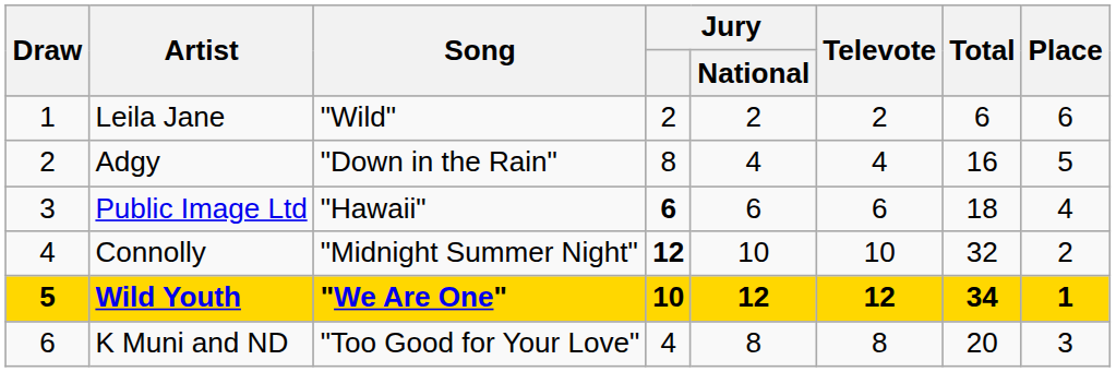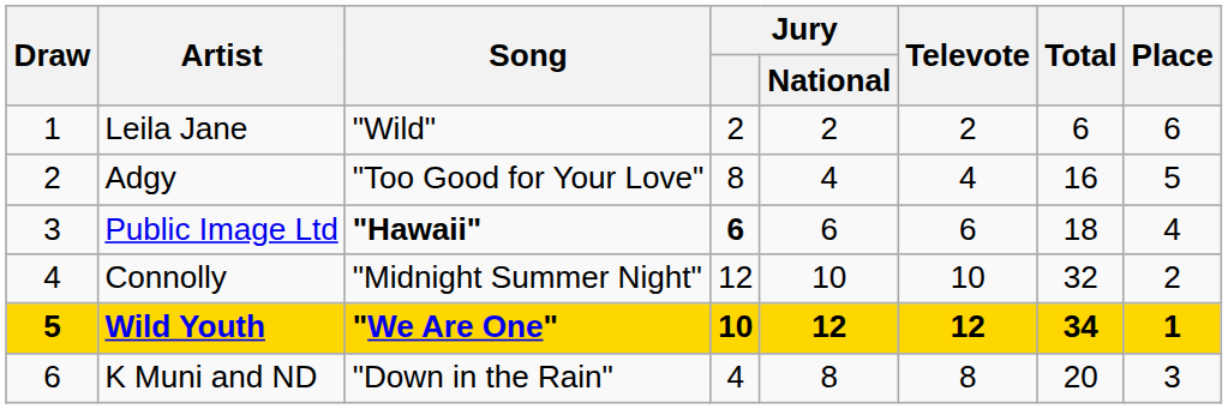Adgy | Song: "Down in the Rain" -> "Too Good for Your Love"
Public Image Ltd | Song: normal -> bold
Connolly | Jury: bold -> normal
K Muni and ND | Song: "Too Good for Your Love" -> "Down in the Rain"
